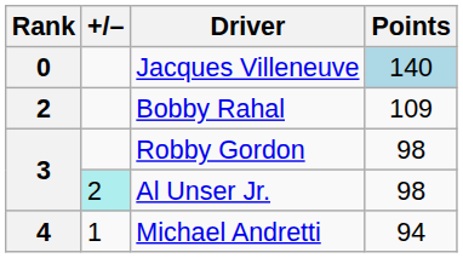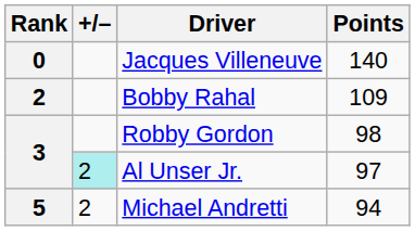Jacques Villeneuve | Points: lightblue background -> no background
Al Unser Jr. | Points: 98 -> 97
Michael Andretti | Rank: 4 -> 5
Michael Andretti | +/–: 1 -> 2
